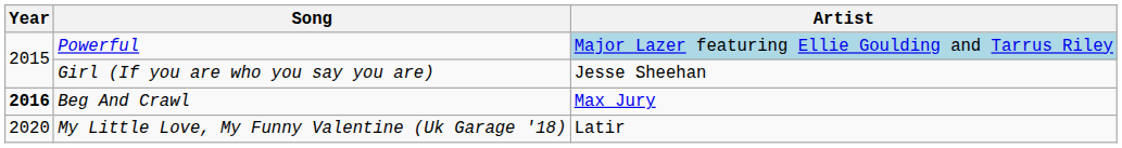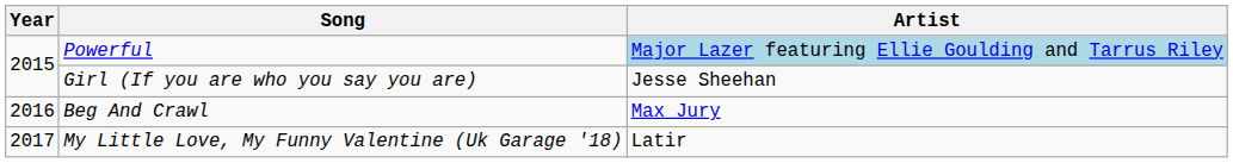Beg And Crawl | Year: bold -> normal
My Little Love, My Funny Valentine (Uk Garage '18) | Year: 2020 -> 2017
